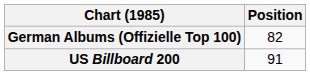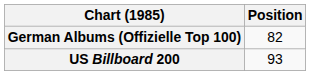US Billboard 200 | Position: 91 -> 93
